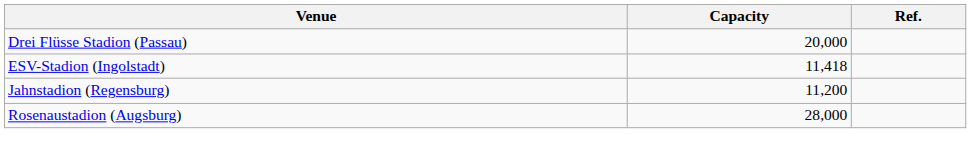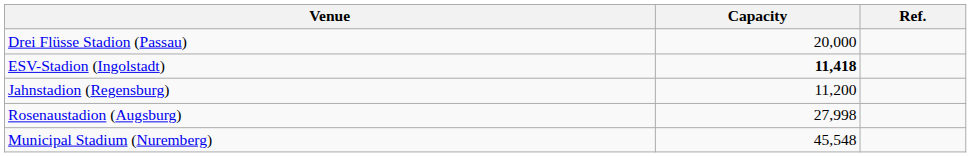ESV-Stadion (Ingolstadt) | Capacity: normal -> bold
Rosenaustadion (Augsburg) | Capacity: 28,000 -> 27,998
+ row: Municipal Stadium (Nuremberg) | 45,548
